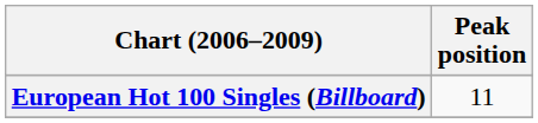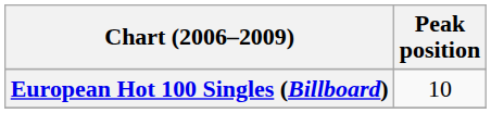European Hot 100 Singles (Billboard) | Peak position: 11 -> 10
